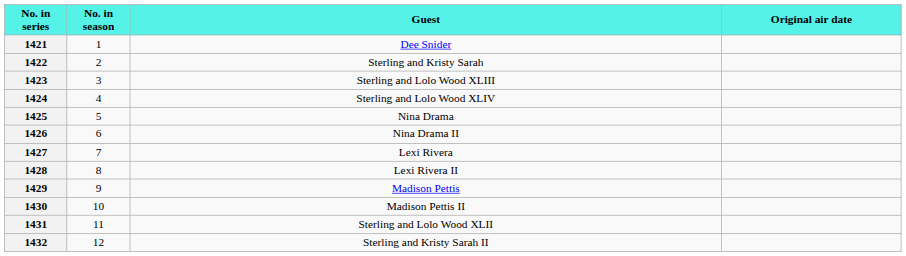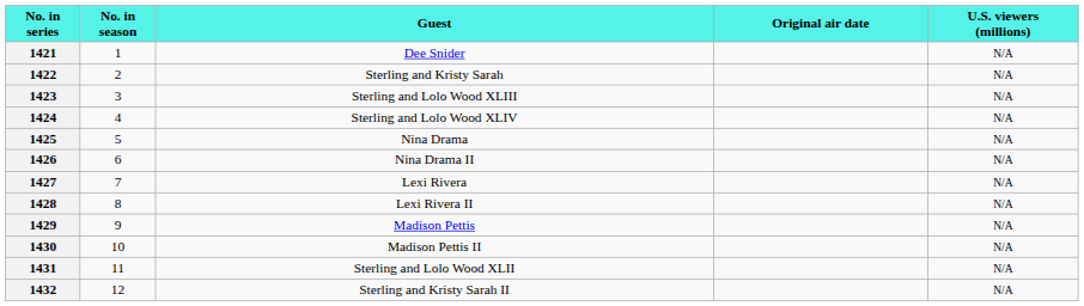+ column: U.S. viewers (millions) | N/A | N/A | N/A | N/A | N/A | N/A | N/A | N/A | N/A | N/A | N/A | N/A
